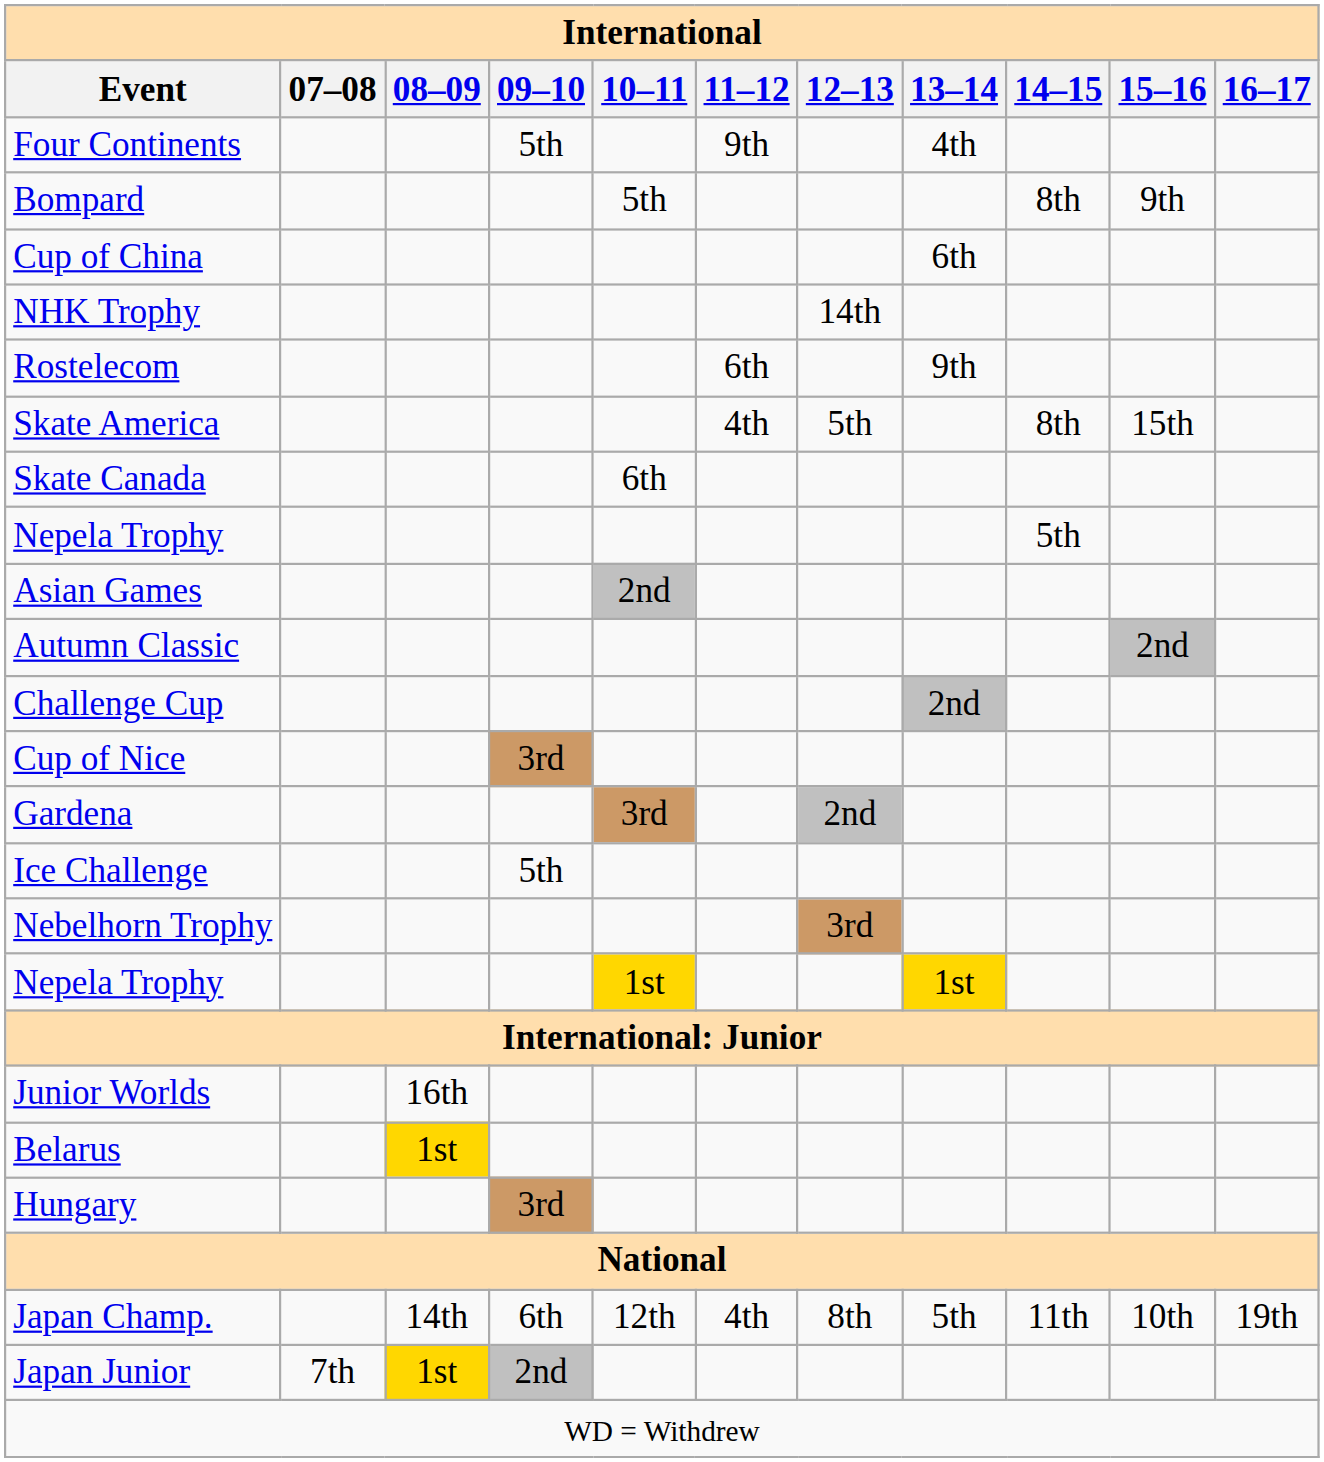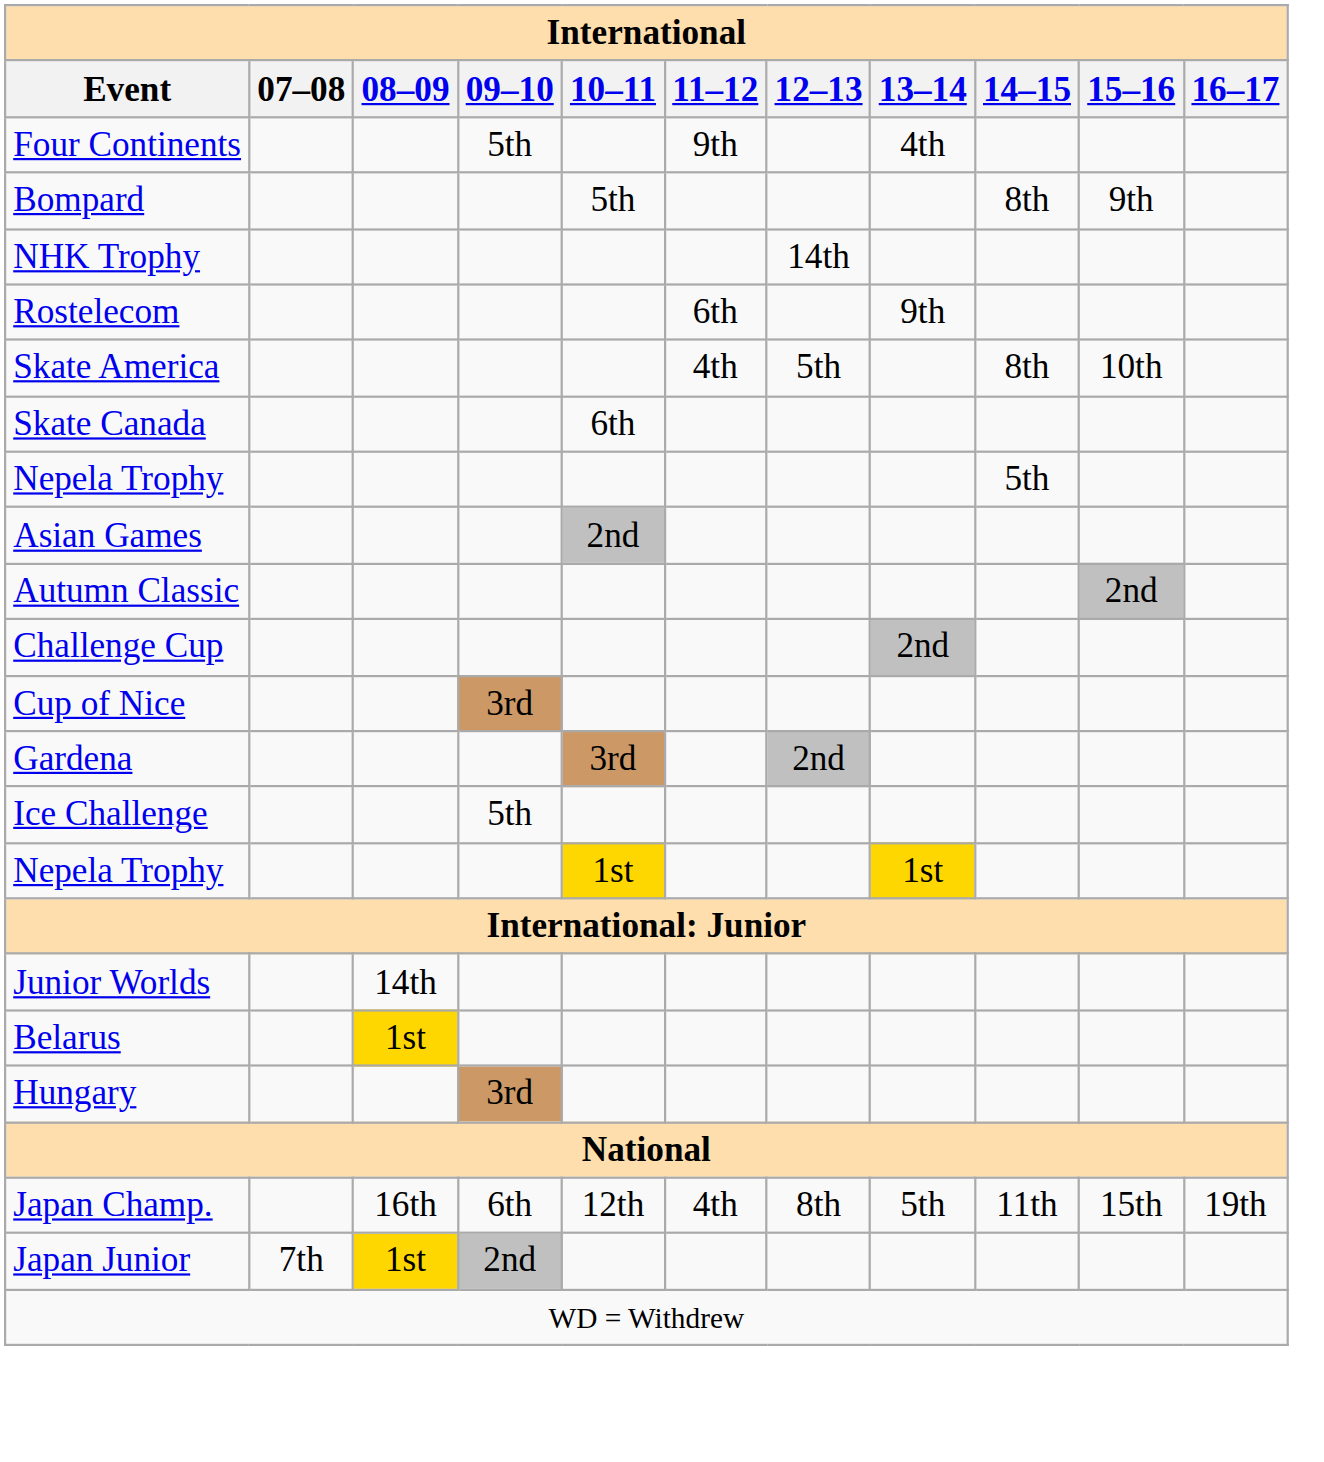- row: Cup of China | 6th
Skate America | 15–16: 15th -> 10th
- row: Nebelhorn Trophy | 3rd
Junior Worlds | 08–09: 16th -> 14th
Japan Champ. | 08–09: 14th -> 16th
Japan Champ. | 15–16: 10th -> 15th
